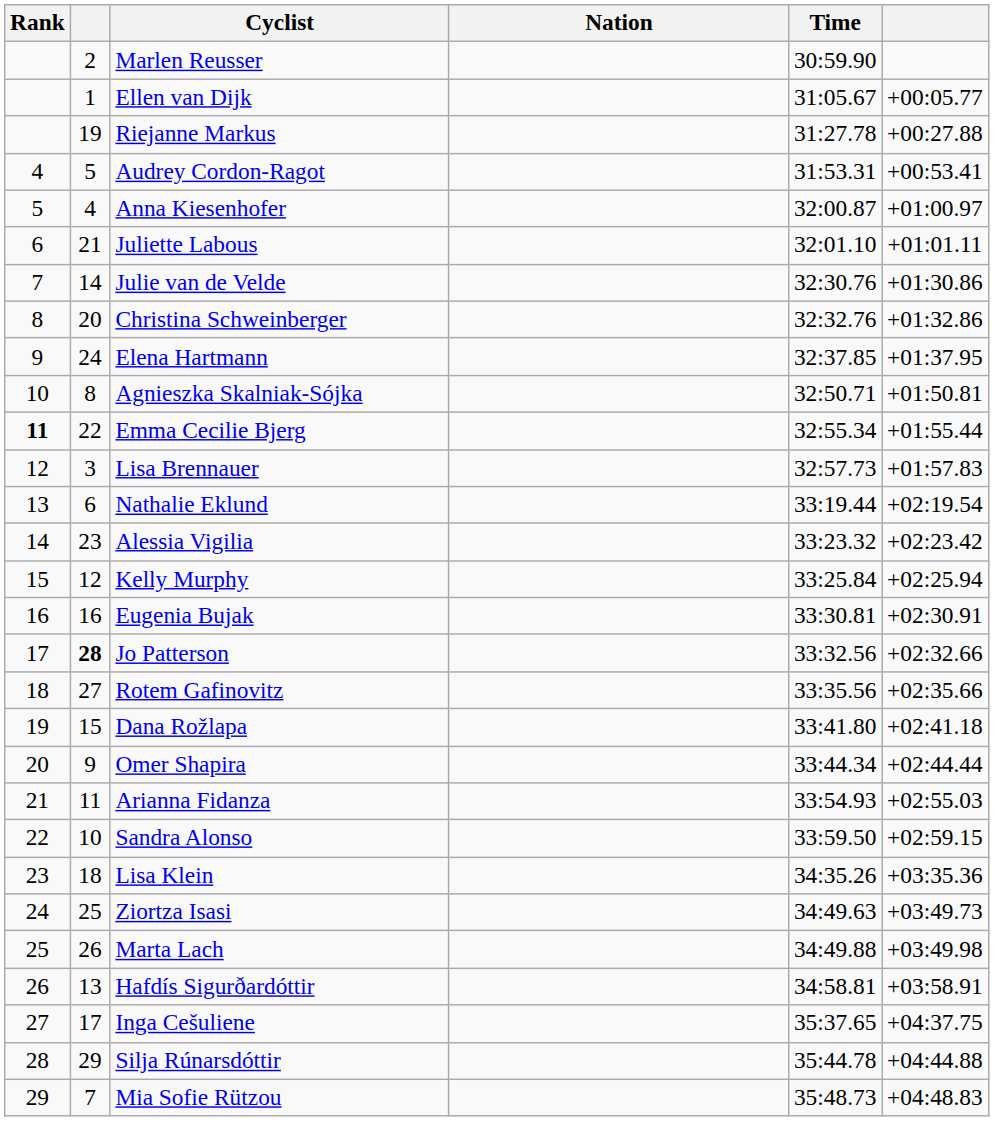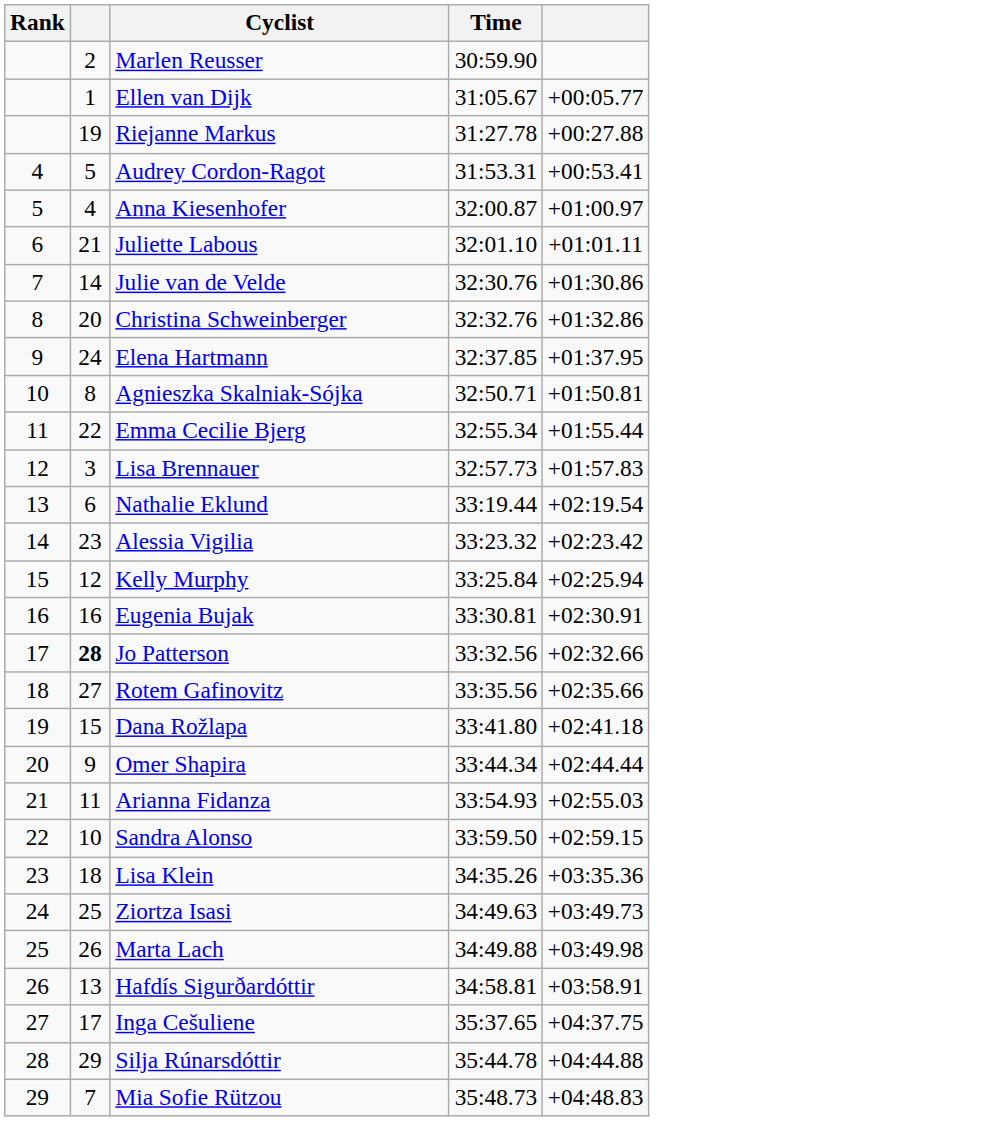- column: Nation
Emma Cecilie Bjerg | Rank: bold -> normal
